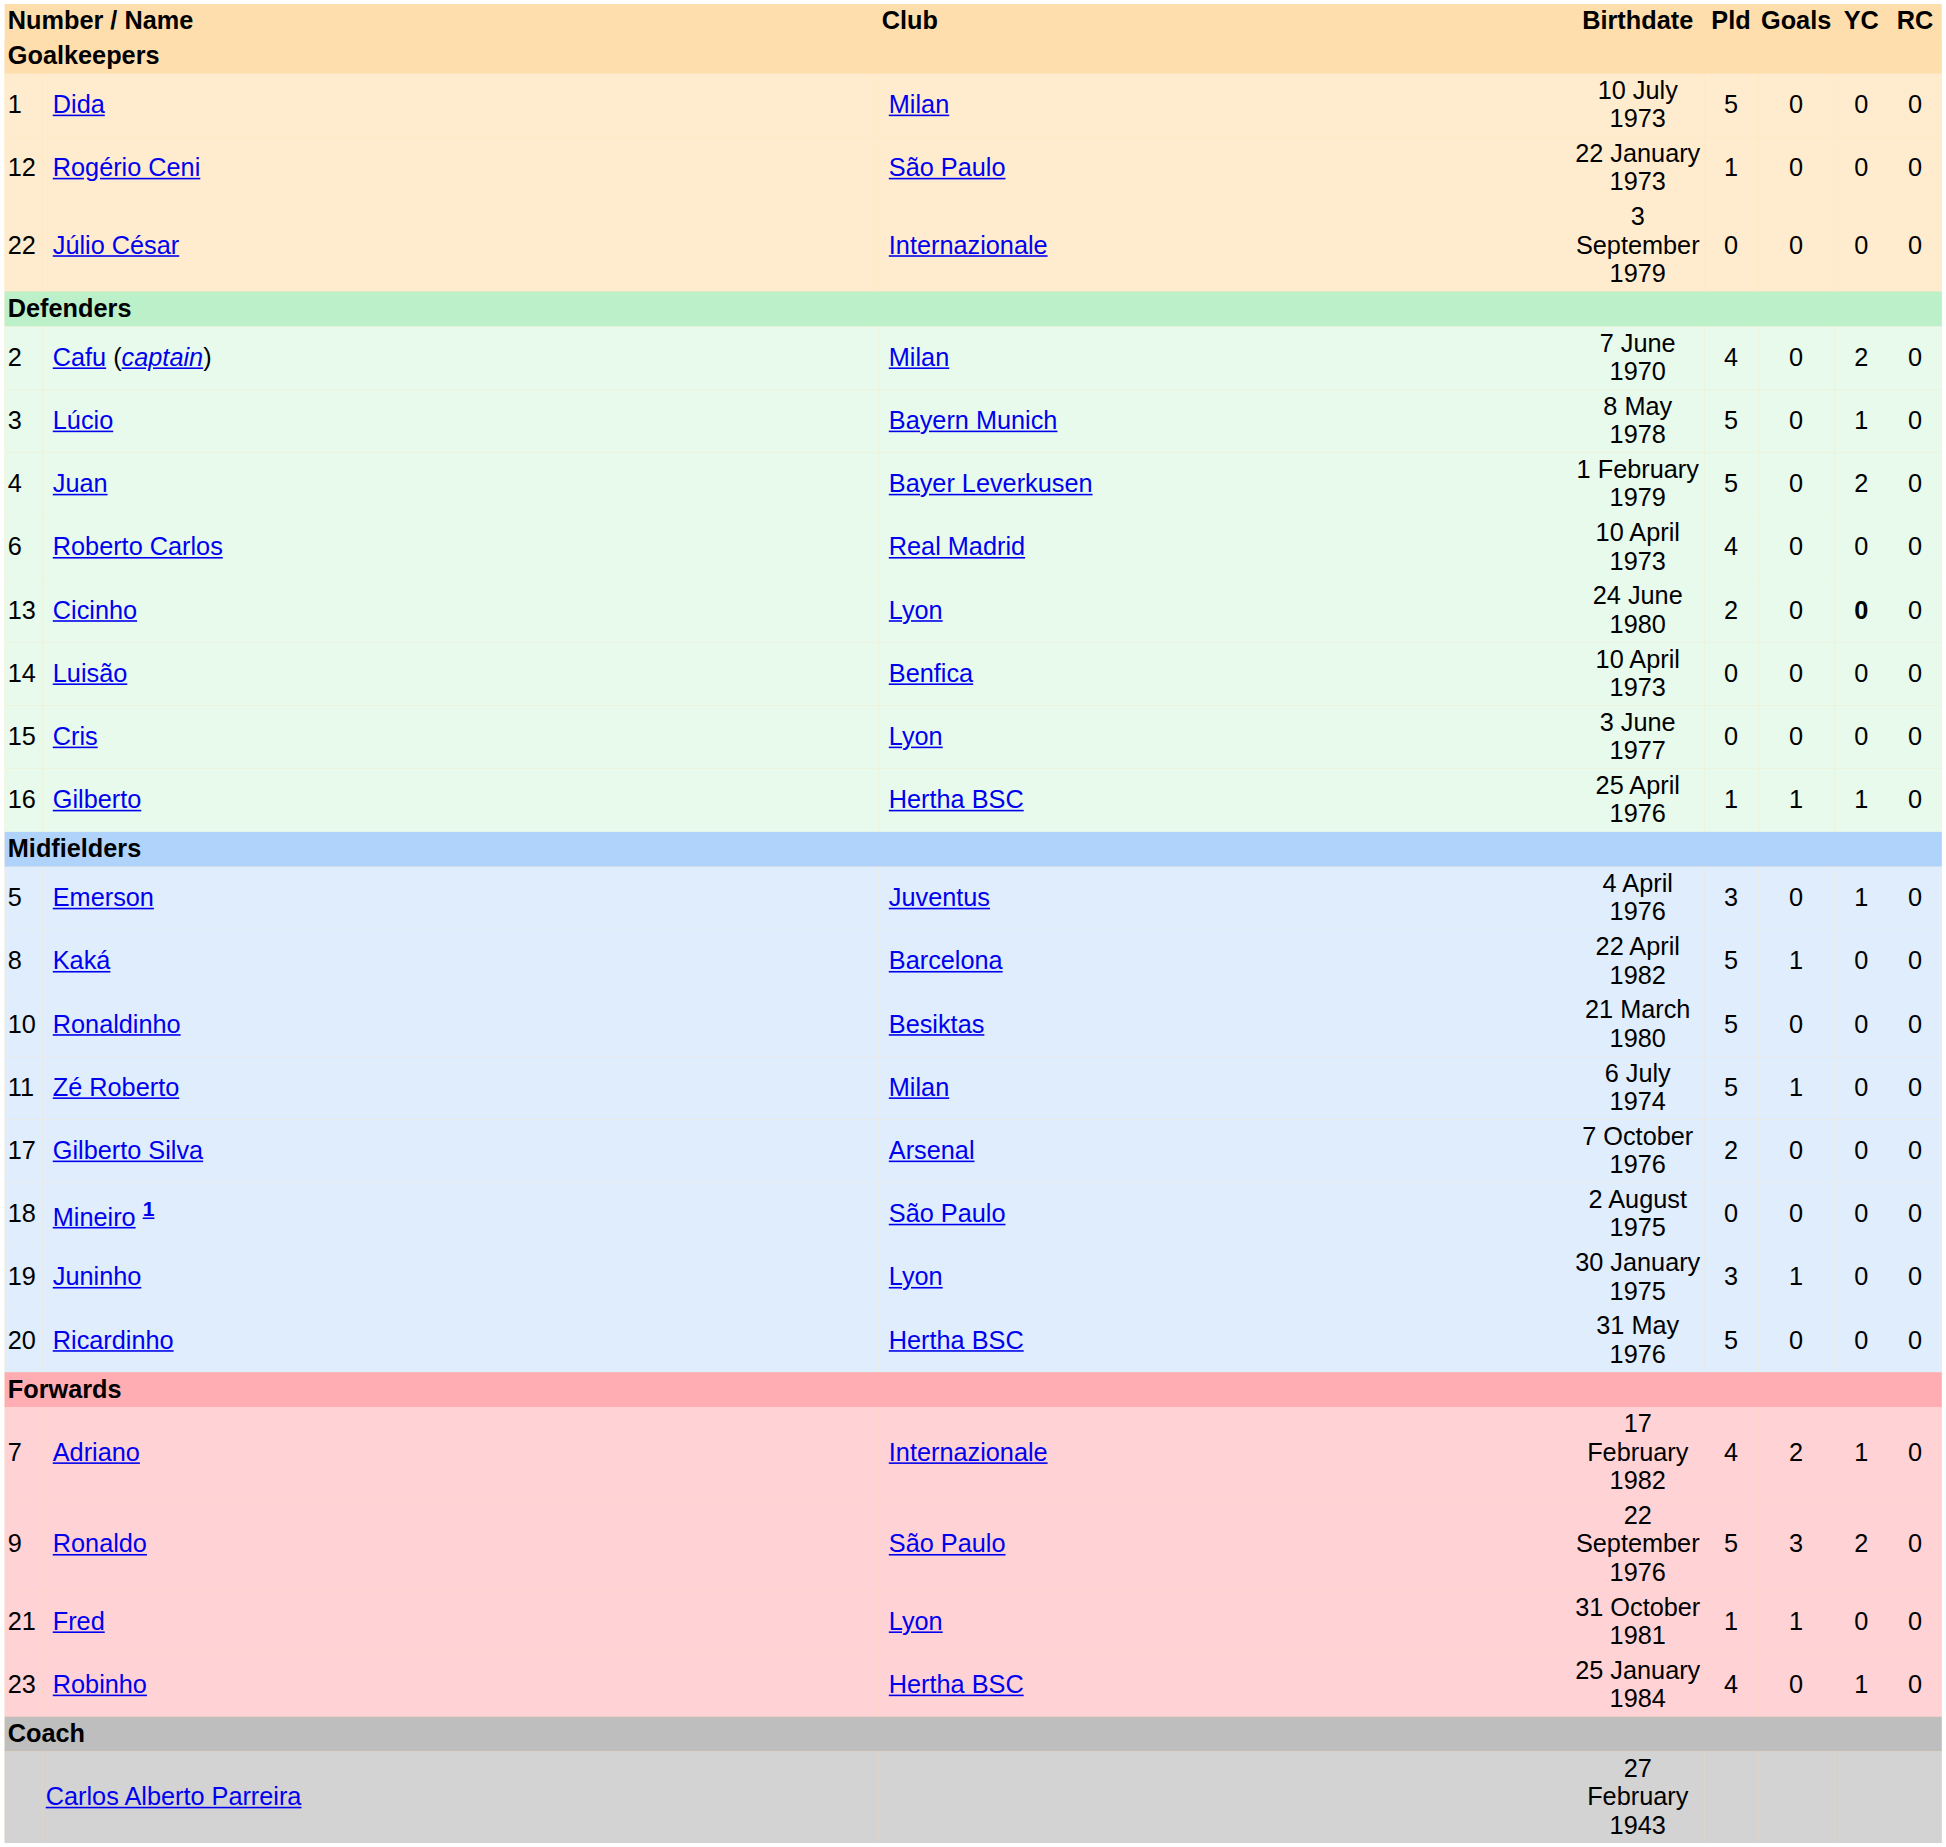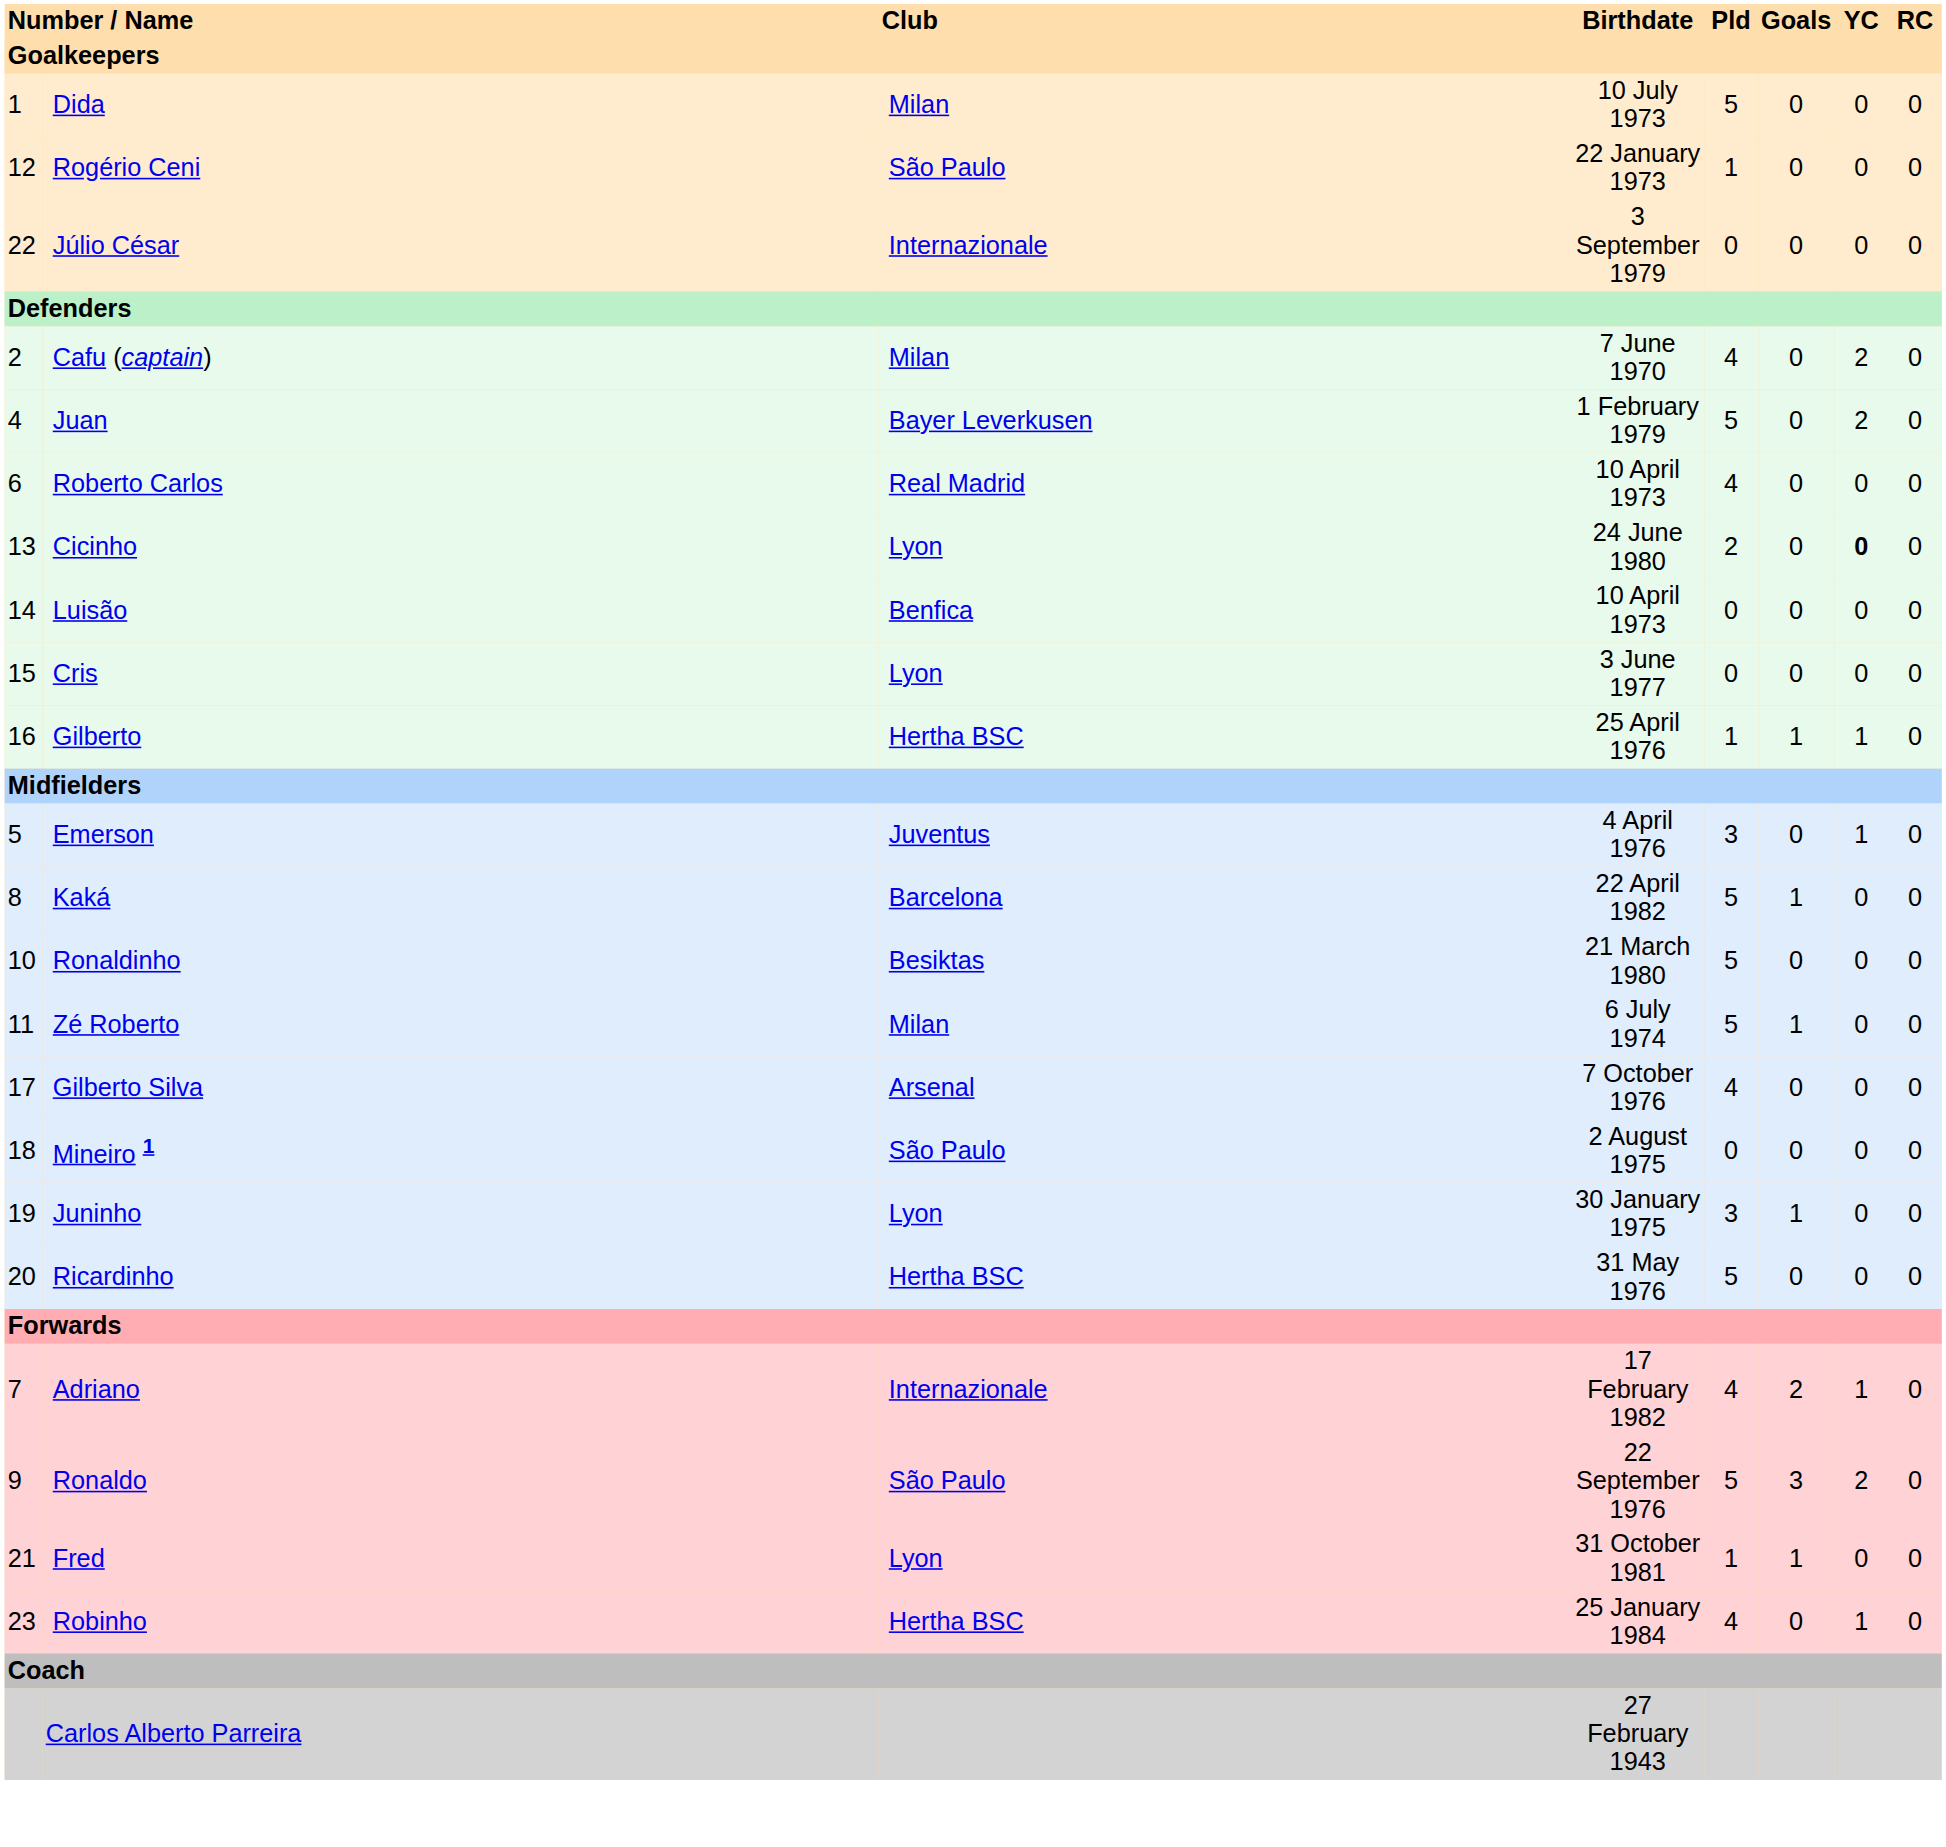- row: 3 | Lúcio | Bayern Munich | 8 May 1978 | 5 | 0 | 1 | 0
Gilberto Silva | Pld: 2 -> 4
